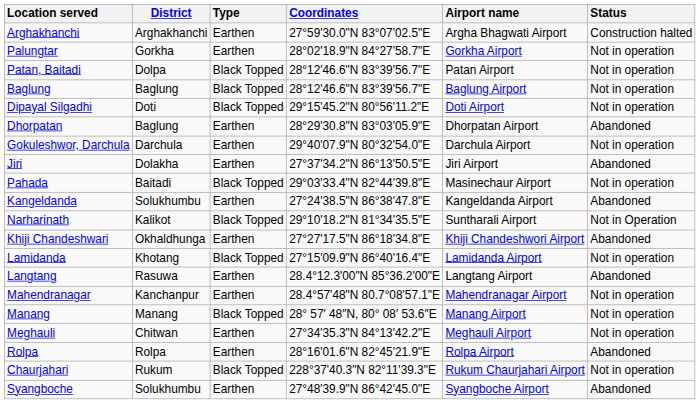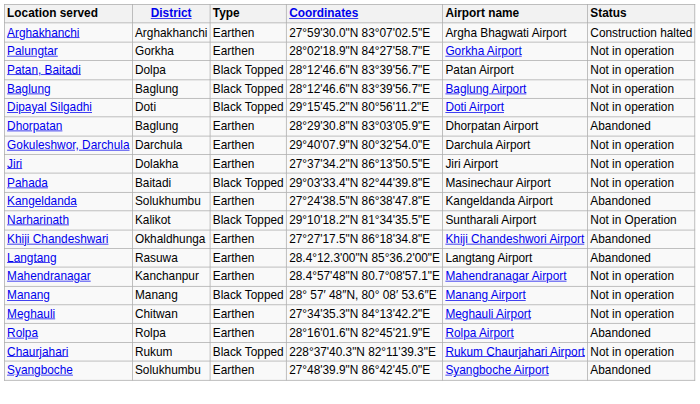Jiri | Status: Abandoned -> Not in operation
- row: Lamidanda | Khotang | Black Topped | 27°15'09.9"N 86°40'16.4"E | Lamidanda Airport | Not in operation
